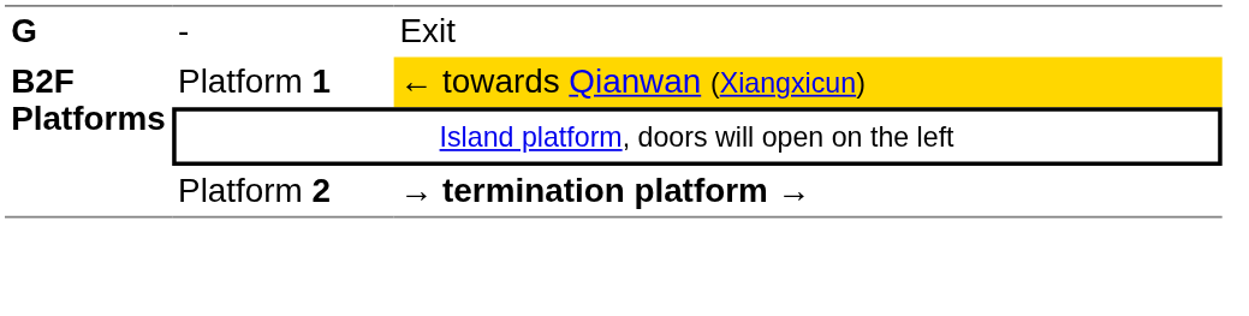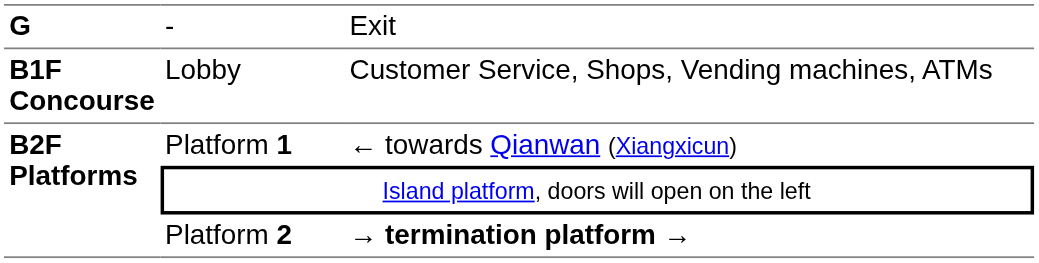+ row: B1F Concourse | Lobby | Customer Service, Shops, Vending machines, ATMs
Platform 1 | column 3: gold background -> no background
